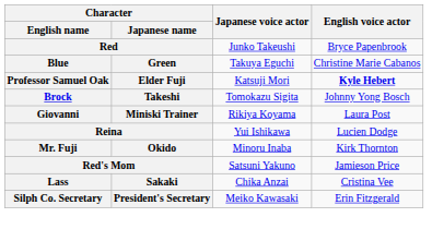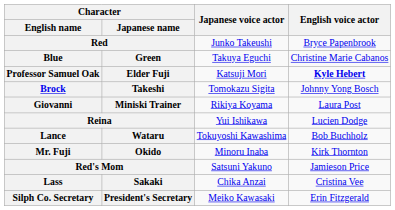+ row: Lance | Wataru | Tokuyoshi Kawashima | Bob Buchholz
